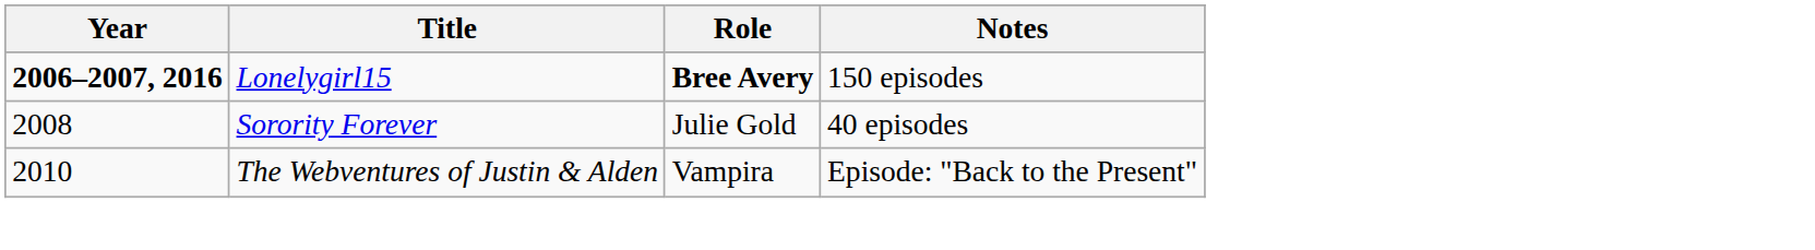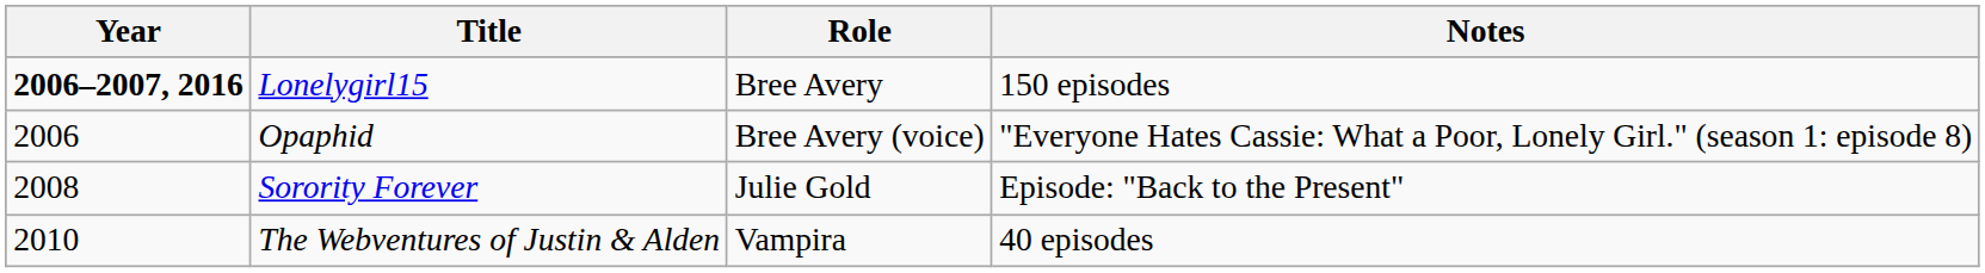Lonelygirl15 | Role: bold -> normal
+ row: 2006 | Opaphid | Bree Avery (voice) | "Everyone Hates Cassie: What a Poor, Lonely Girl." (season 1: episode 8)
Sorority Forever | Notes: 40 episodes -> Episode: "Back to the Present"
The Webventures of Justin & Alden | Notes: Episode: "Back to the Present" -> 40 episodes
